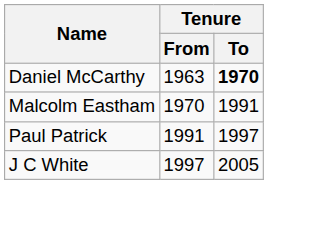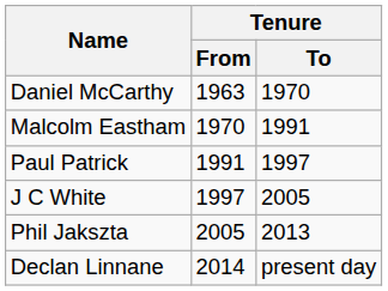Daniel McCarthy | Tenure / To: bold -> normal
+ row: Phil Jakszta | 2005 | 2013
+ row: Declan Linnane | 2014 | present day
